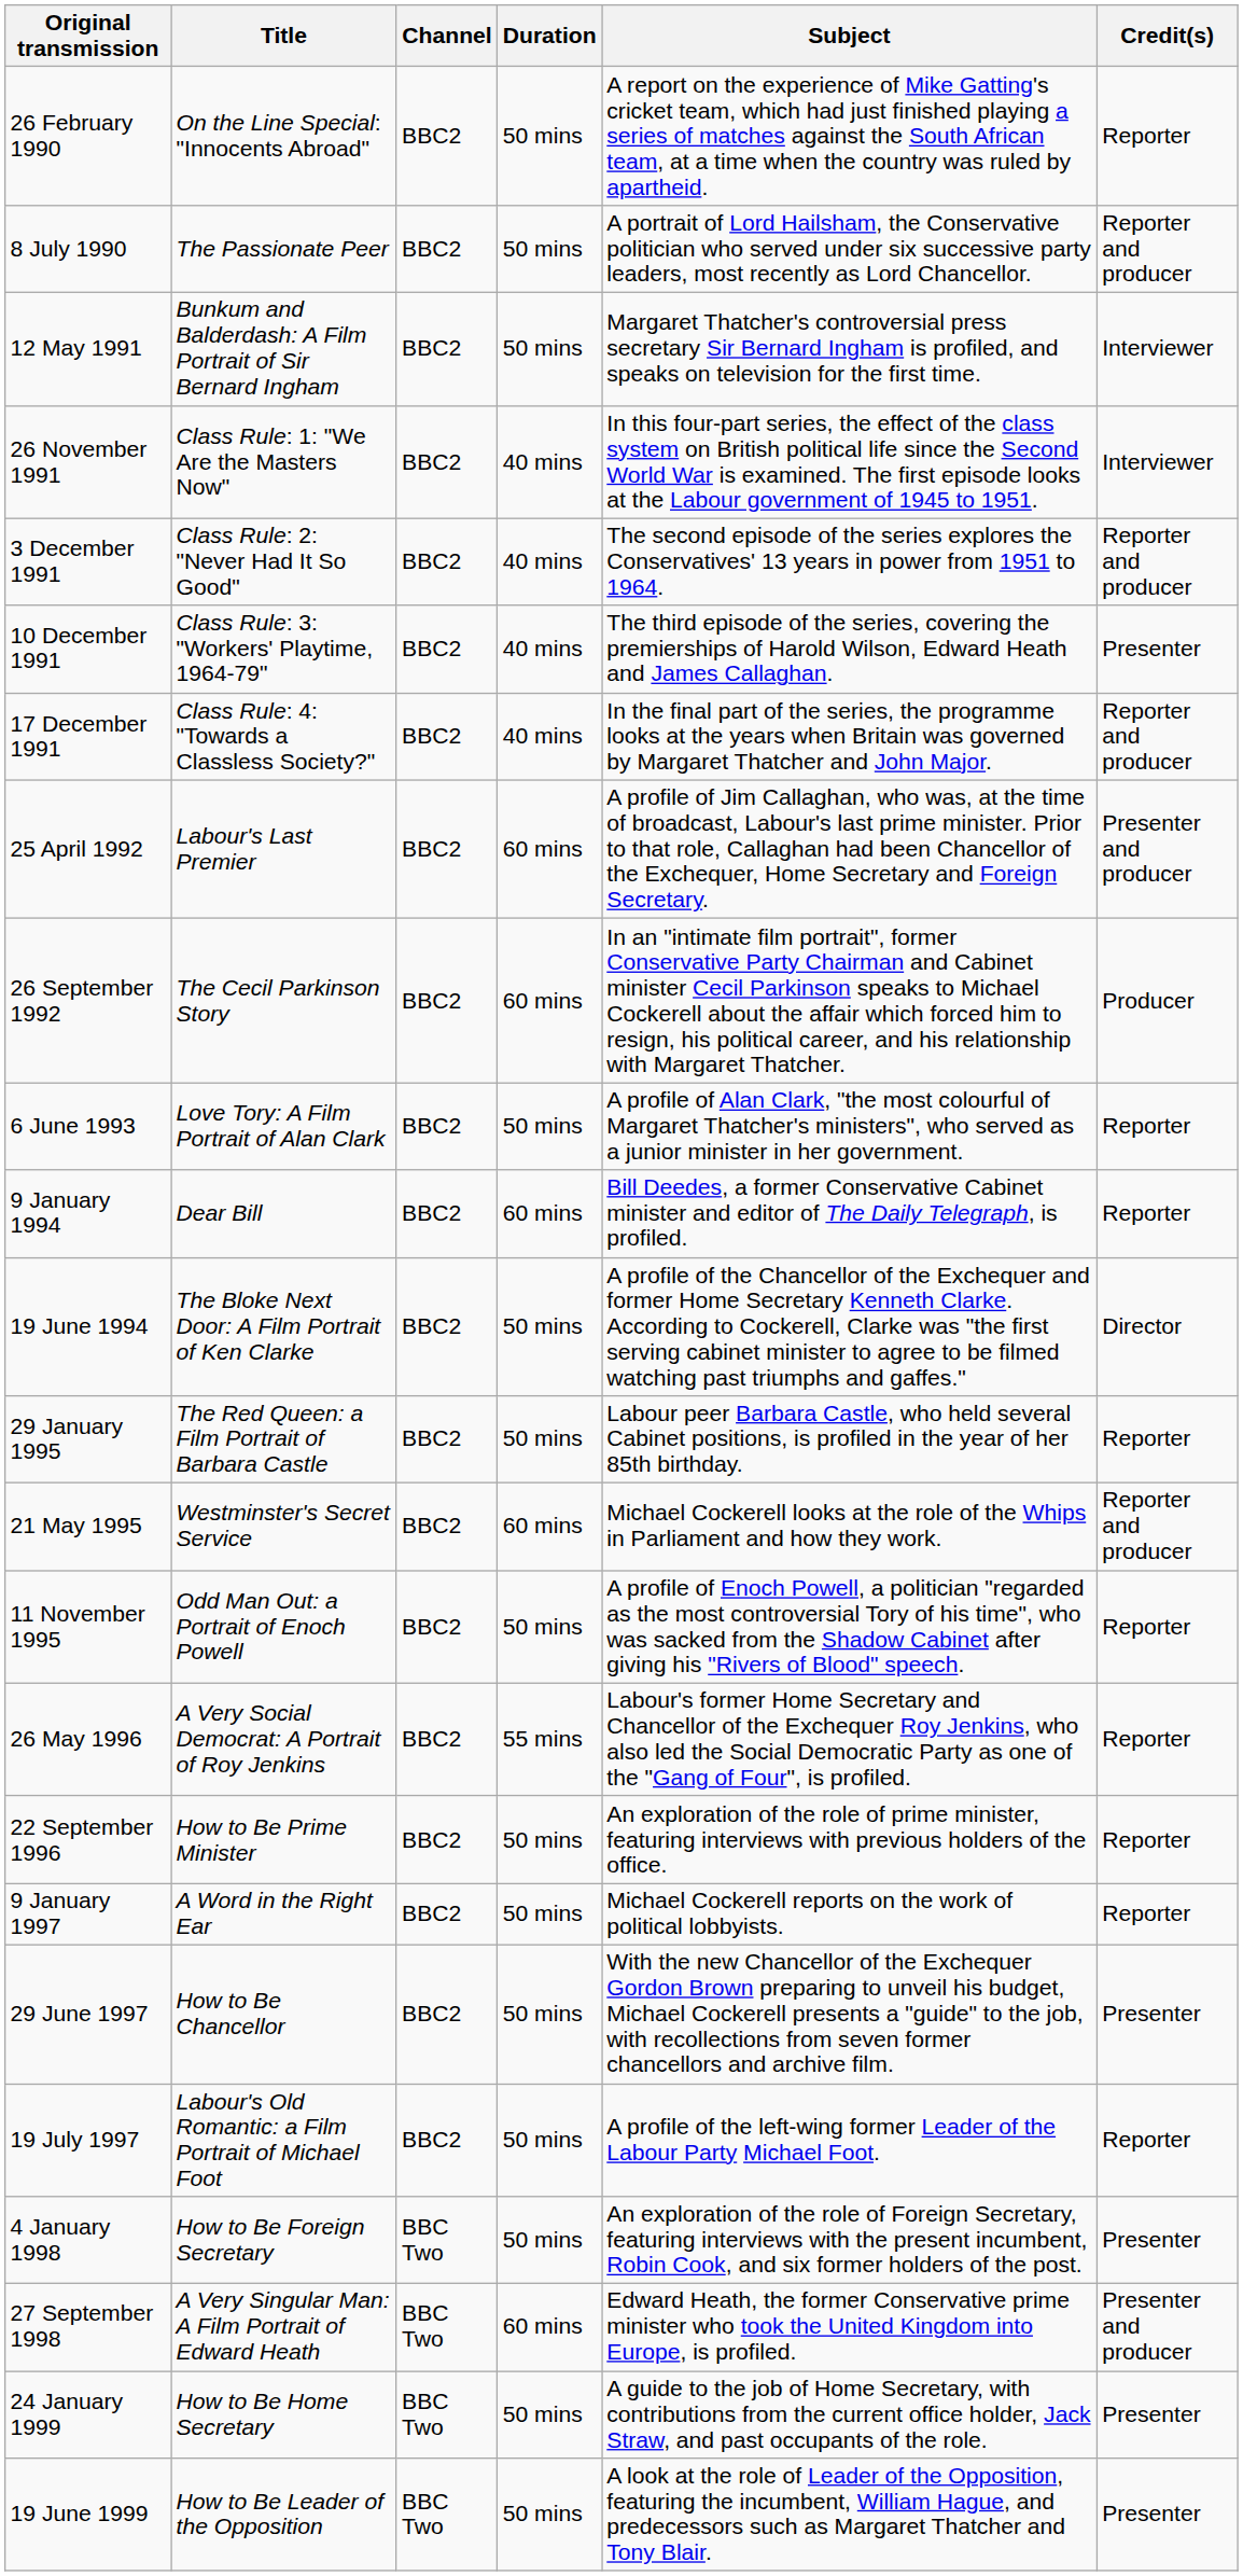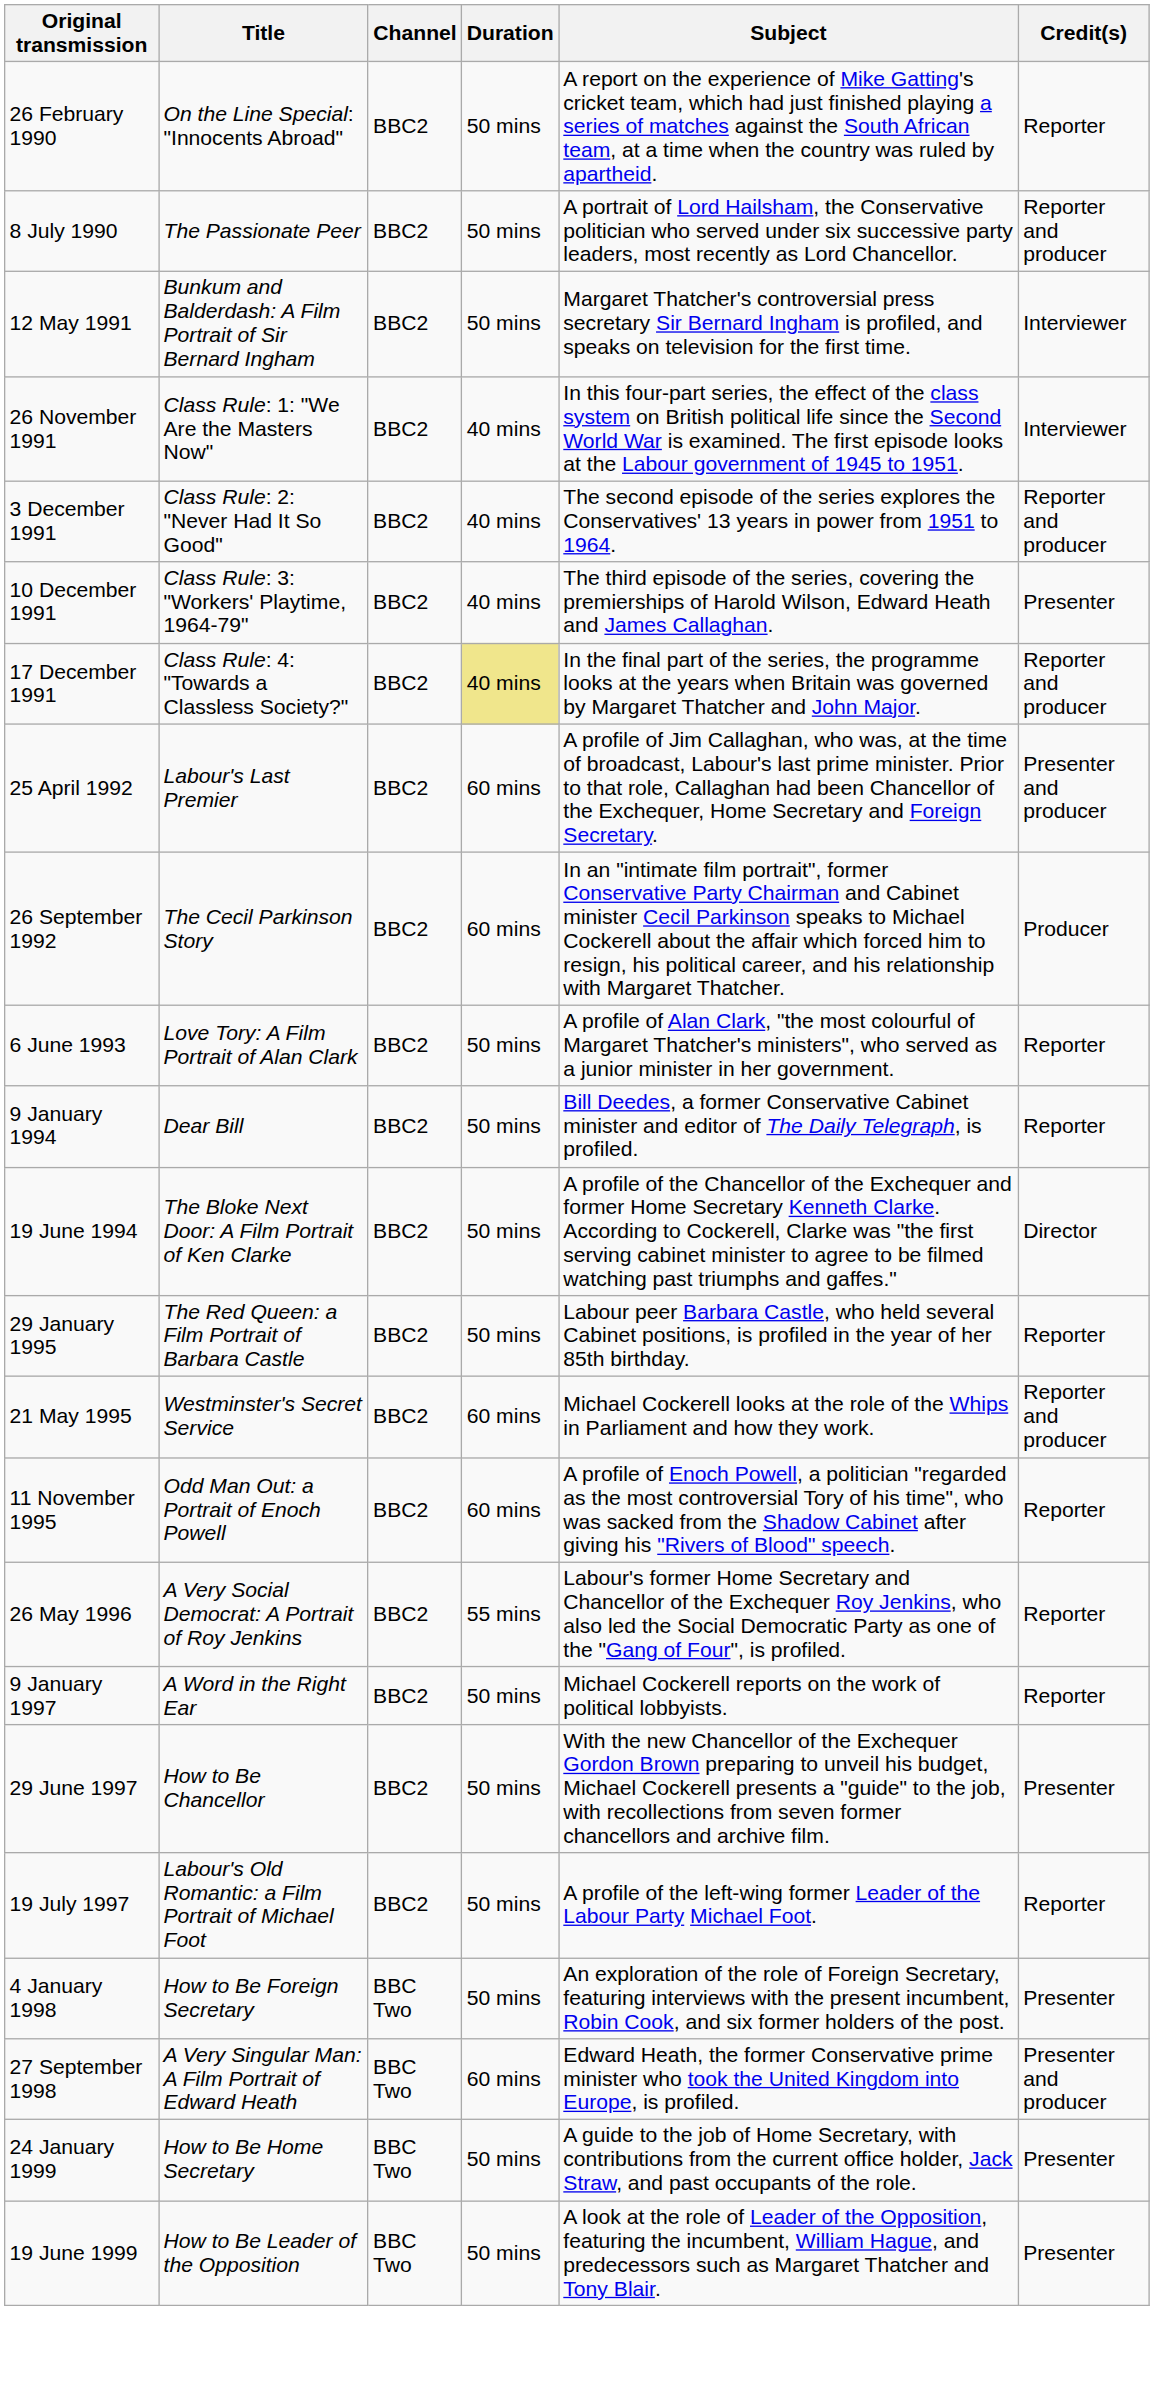17 December 1991 | Duration: no background -> khaki background
9 January 1994 | Duration: 60 mins -> 50 mins
11 November 1995 | Duration: 50 mins -> 60 mins
- row: 22 September 1996 | How to Be Prime Minister | BBC2 | 50 mins | An exploration of the role of prime minister, featuring interviews with previous holders of the office. | Reporter
